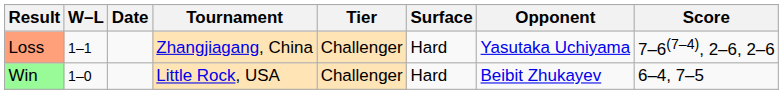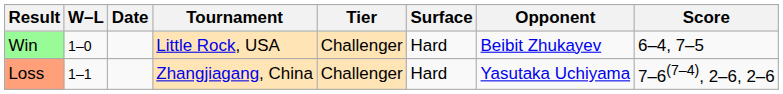rows swapped: Win <-> Loss
